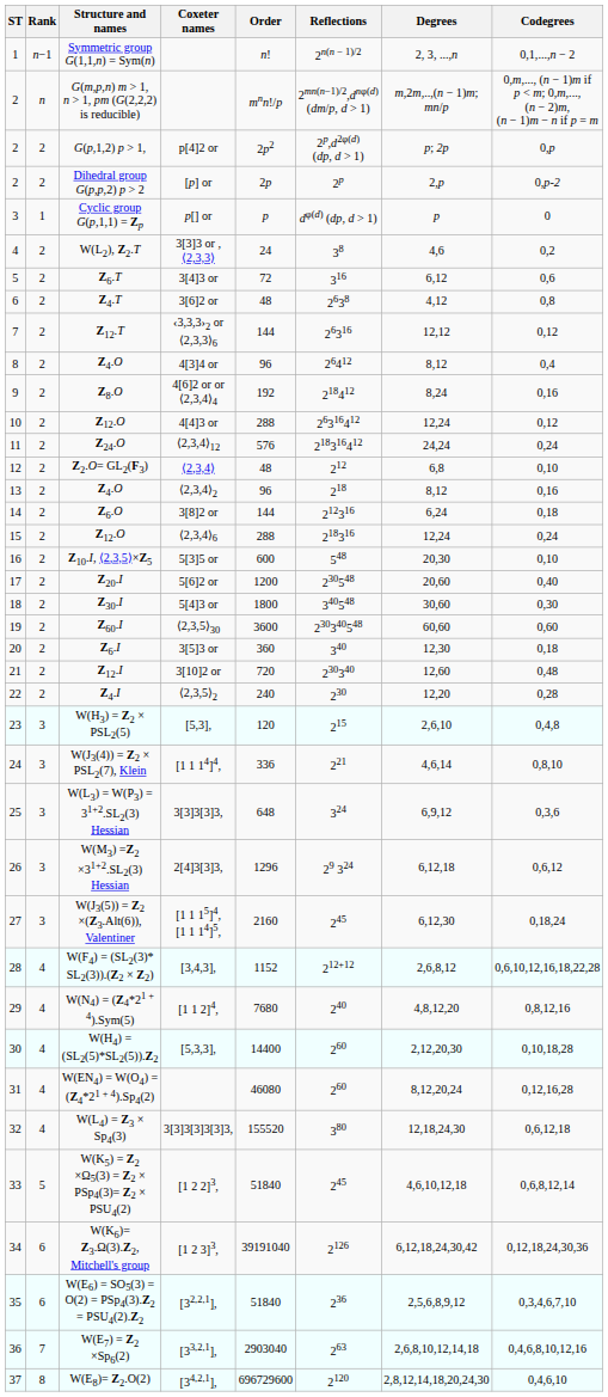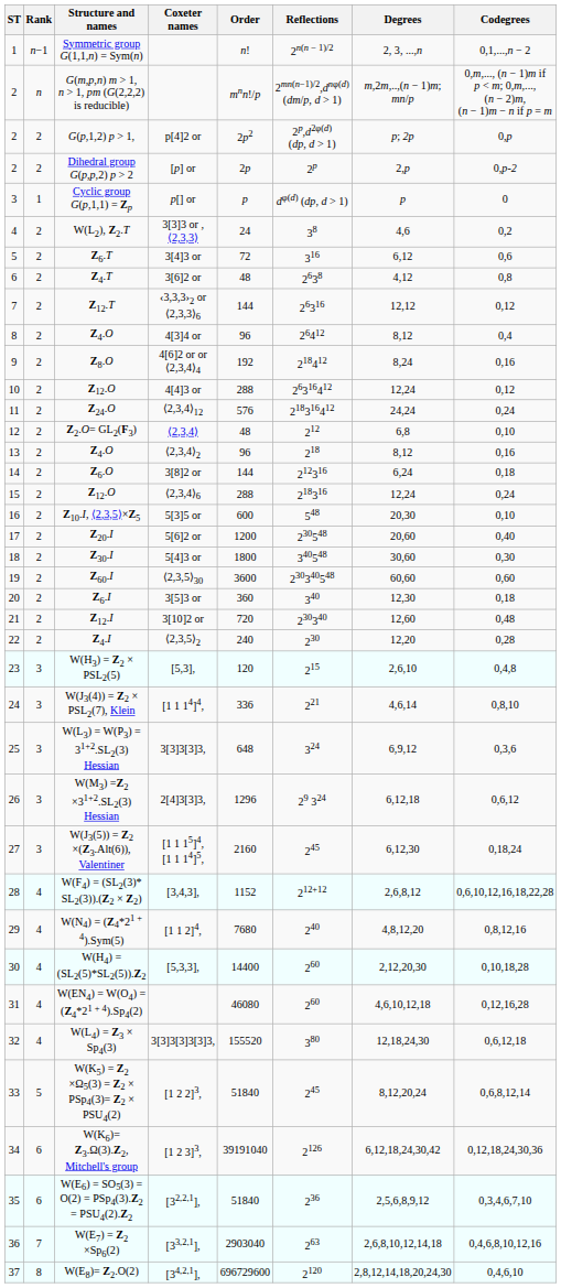W(EN4) = W(O4) = (Z4*21 + 4).Sp4(2) | Degrees: 8,12,20,24 -> 4,6,10,12,18
W(K5) = Z2 ×Ω5(3) = Z2 × PSp4(3)= Z2 × PSU4(2) | Degrees: 4,6,10,12,18 -> 8,12,20,24
